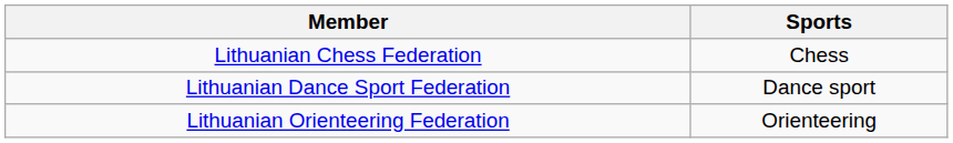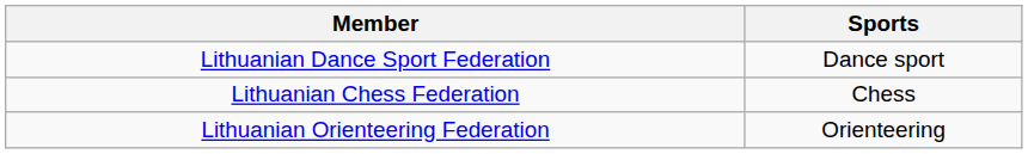rows swapped: Lithuanian Chess Federation <-> Lithuanian Dance Sport Federation
